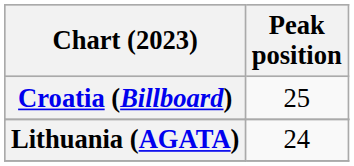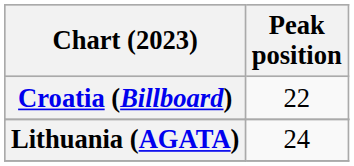Croatia (Billboard) | Peak position: 25 -> 22
